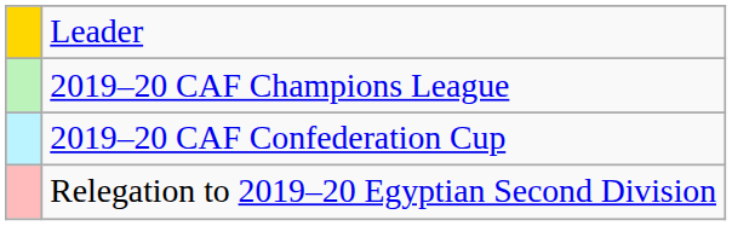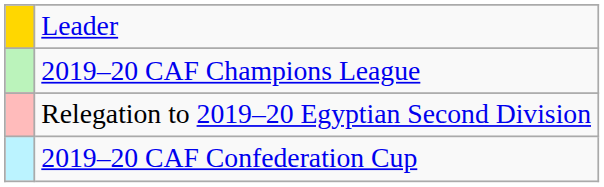rows swapped: 2019–20 CAF Confederation Cup <-> Relegation to 2019–20 Egyptian Second Division
